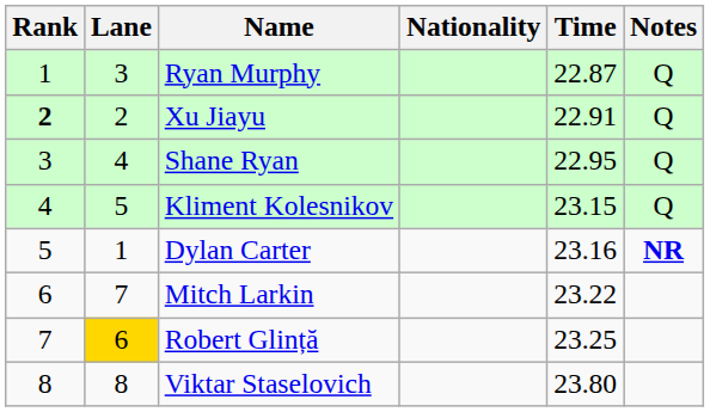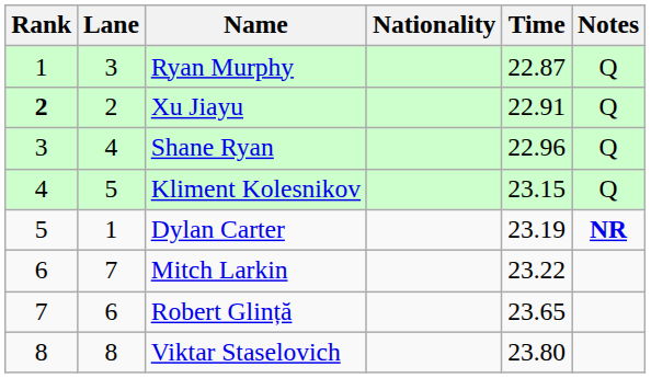Shane Ryan | Time: 22.95 -> 22.96
Dylan Carter | Time: 23.16 -> 23.19
Robert Glință | Lane: gold background -> no background
Robert Glință | Time: 23.25 -> 23.65
